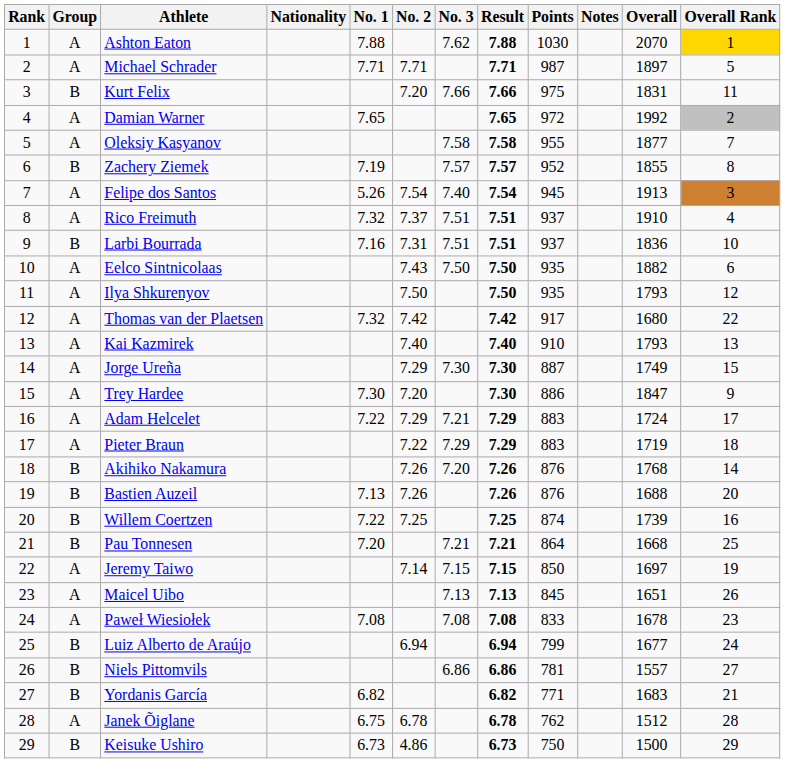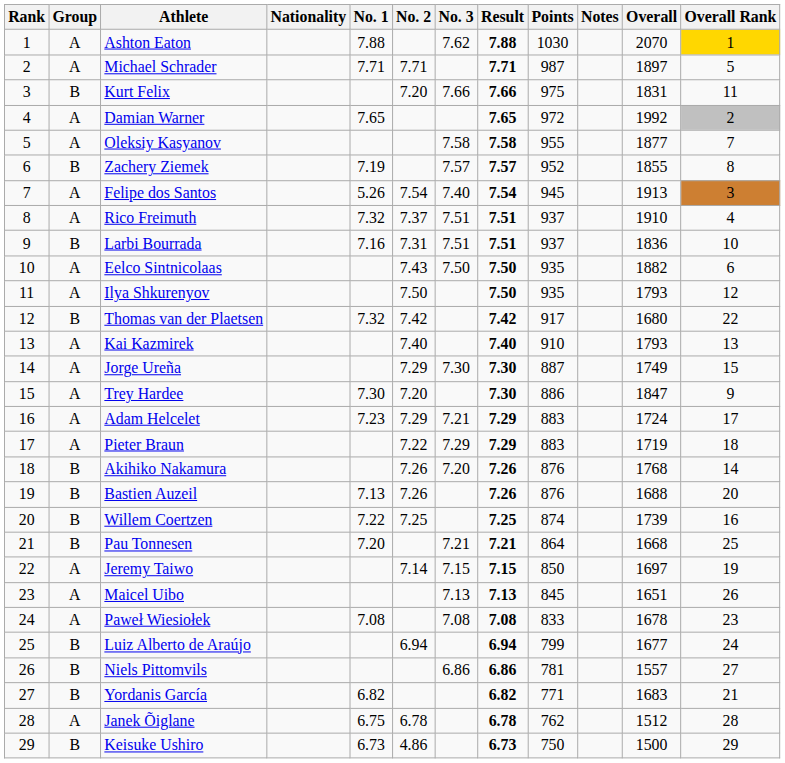Thomas van der Plaetsen | Group: A -> B
Adam Helcelet | No. 1: 7.22 -> 7.23
